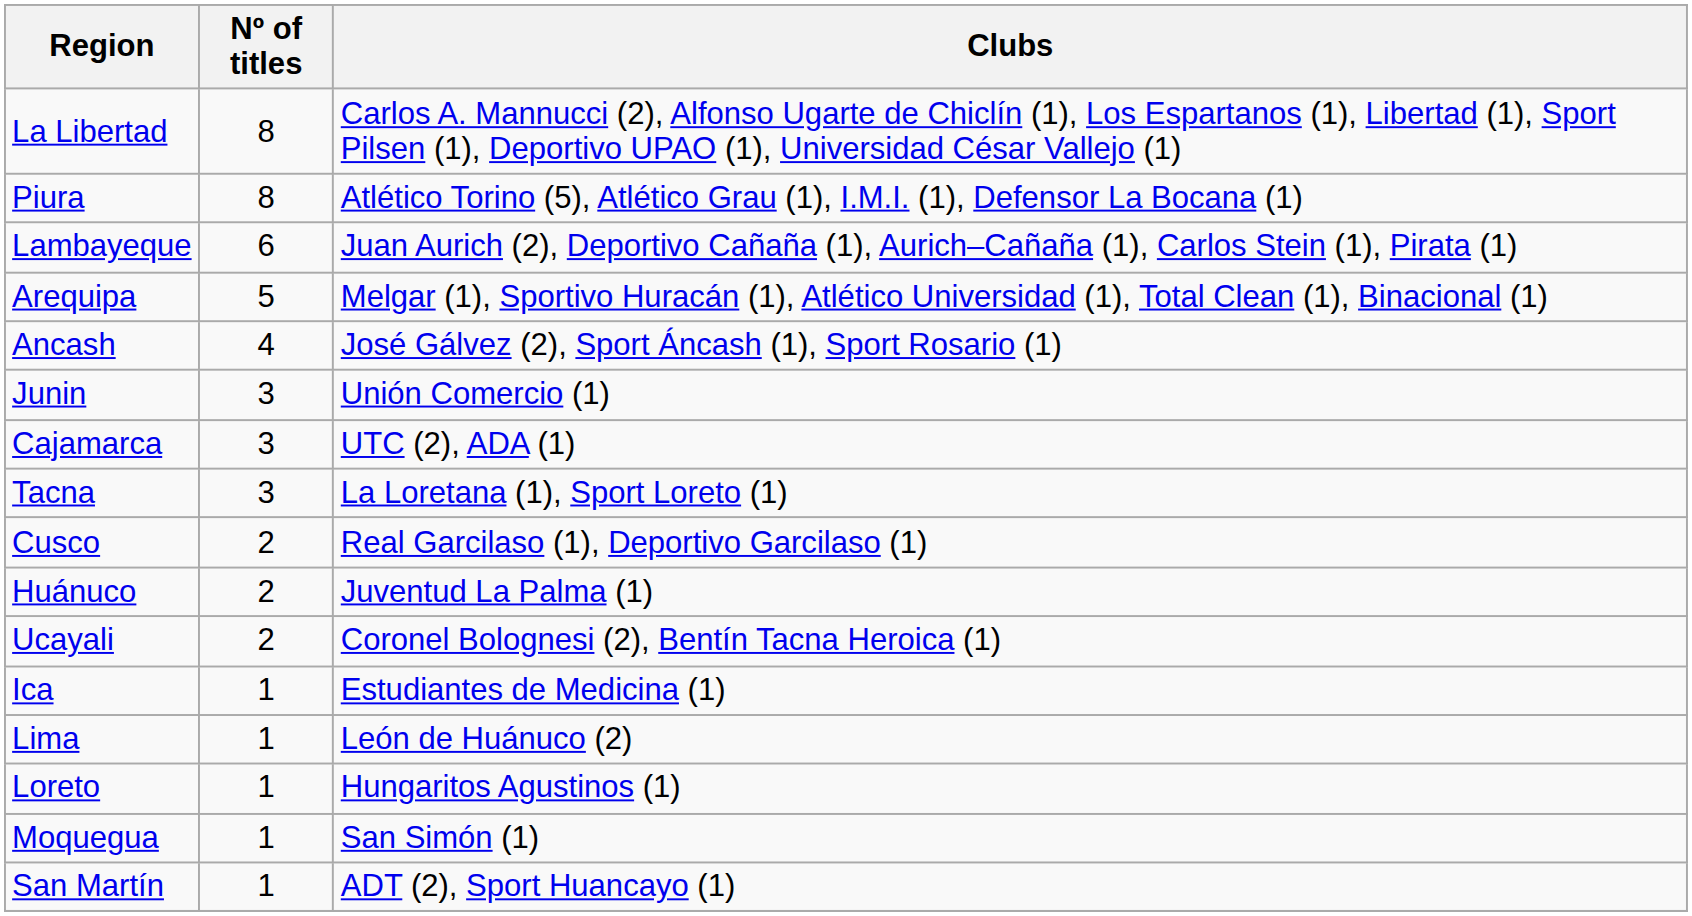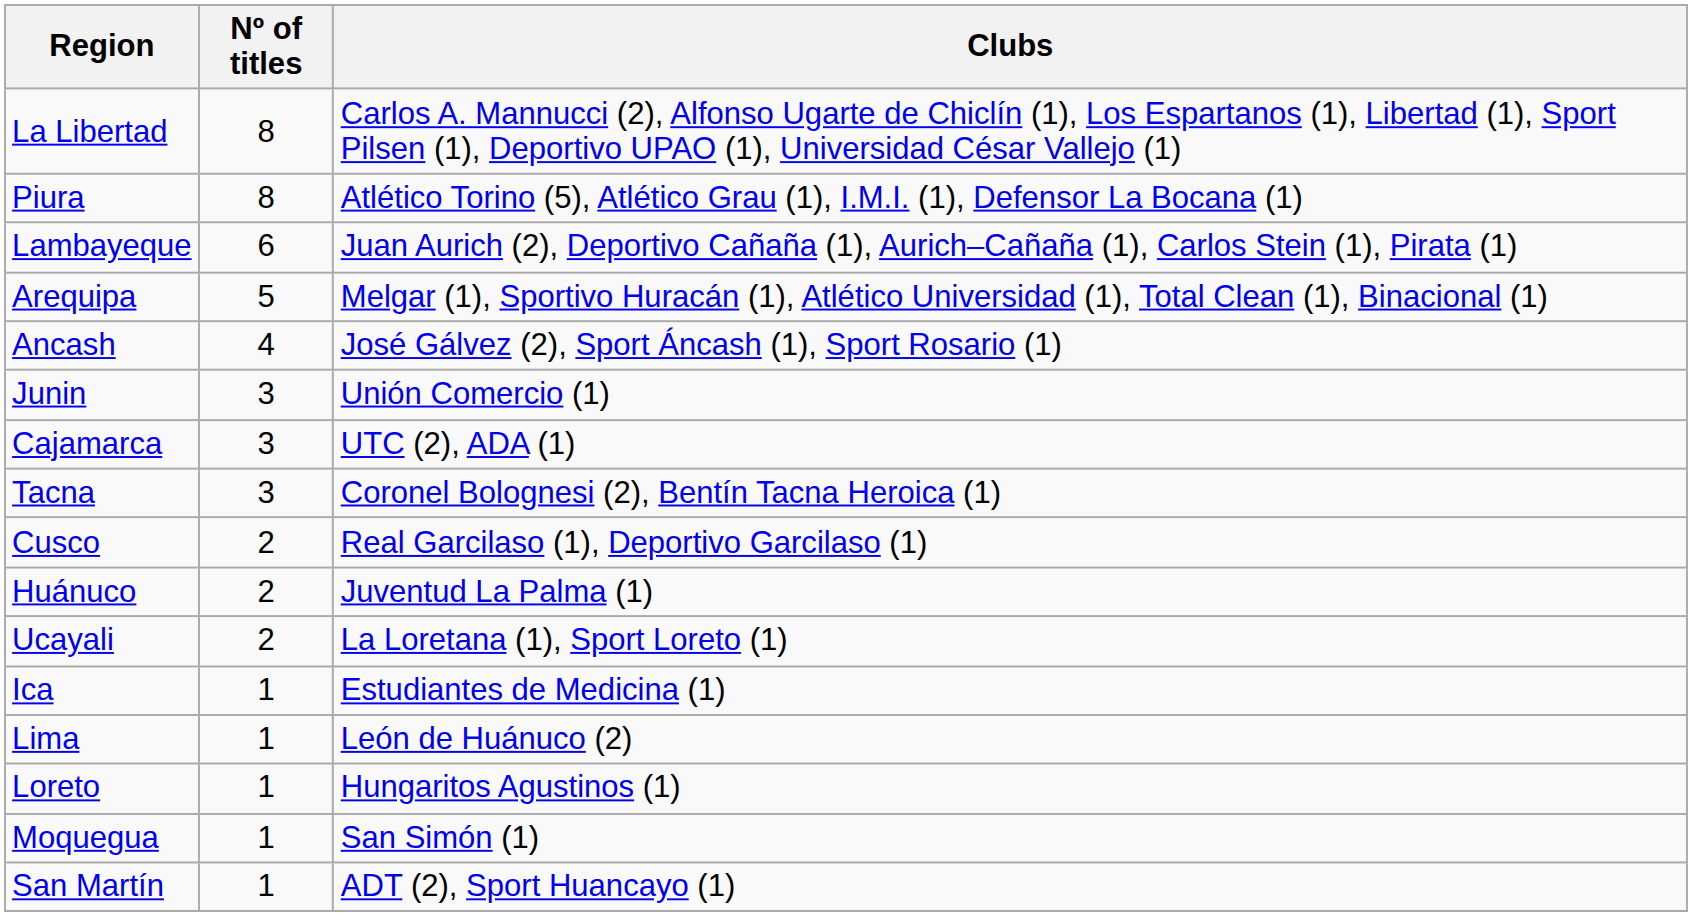Tacna | Clubs: La Loretana (1), Sport Loreto (1) -> Coronel Bolognesi (2), Bentín Tacna Heroica (1)
Ucayali | Clubs: Coronel Bolognesi (2), Bentín Tacna Heroica (1) -> La Loretana (1), Sport Loreto (1)
